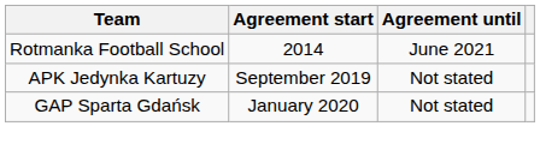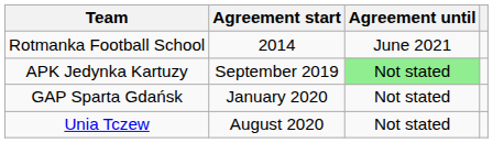APK Jedynka Kartuzy | Agreement until: no background -> lightgreen background
+ row: Unia Tczew | August 2020 | Not stated
